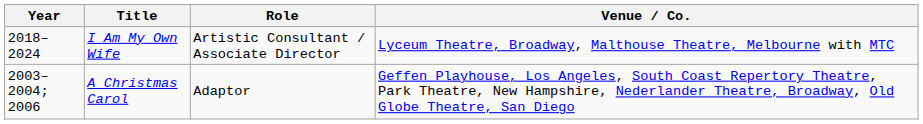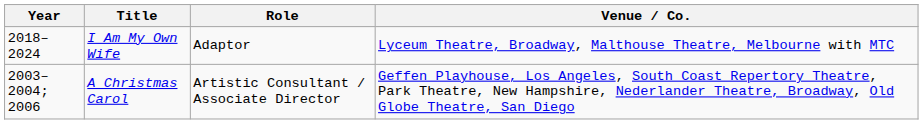I Am My Own Wife | Role: Artistic Consultant / Associate Director -> Adaptor
A Christmas Carol | Role: Adaptor -> Artistic Consultant / Associate Director
